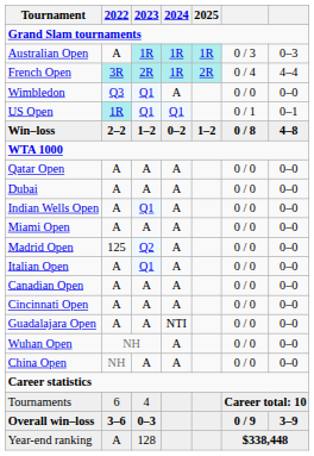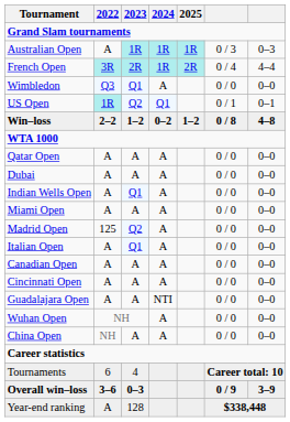US Open | 2023: Q1 -> Q2
